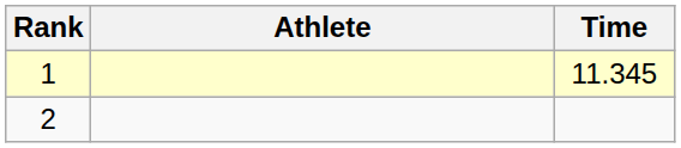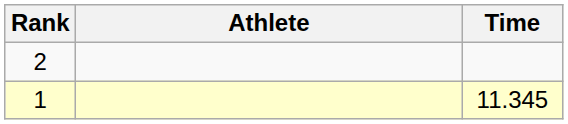rows swapped: 1 <-> 2
